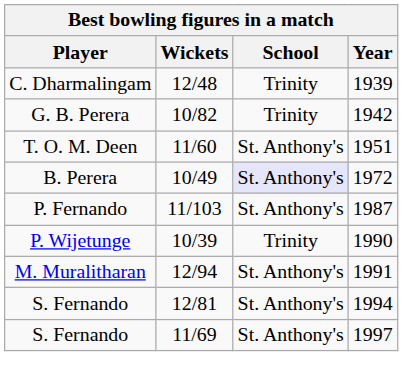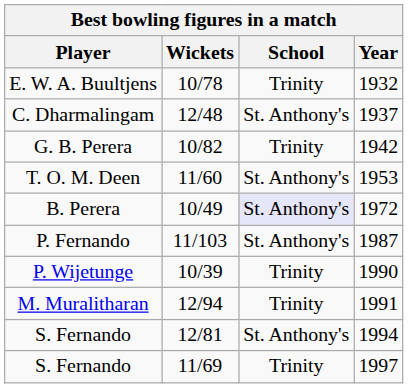+ row: E. W. A. Buultjens | 10/78 | Trinity | 1932
C. Dharmalingam | School: Trinity -> St. Anthony's
C. Dharmalingam | Year: 1939 -> 1937
T. O. M. Deen | Year: 1951 -> 1953
M. Muralitharan | School: St. Anthony's -> Trinity
S. Fernando / 11/69 | School: St. Anthony's -> Trinity
